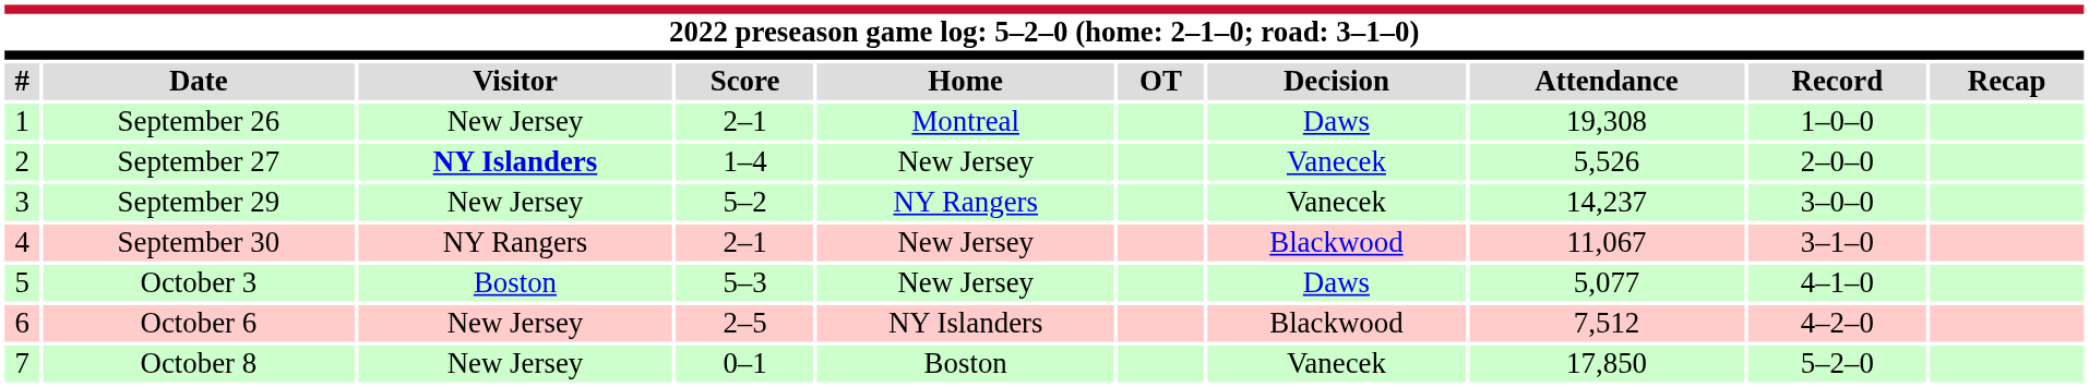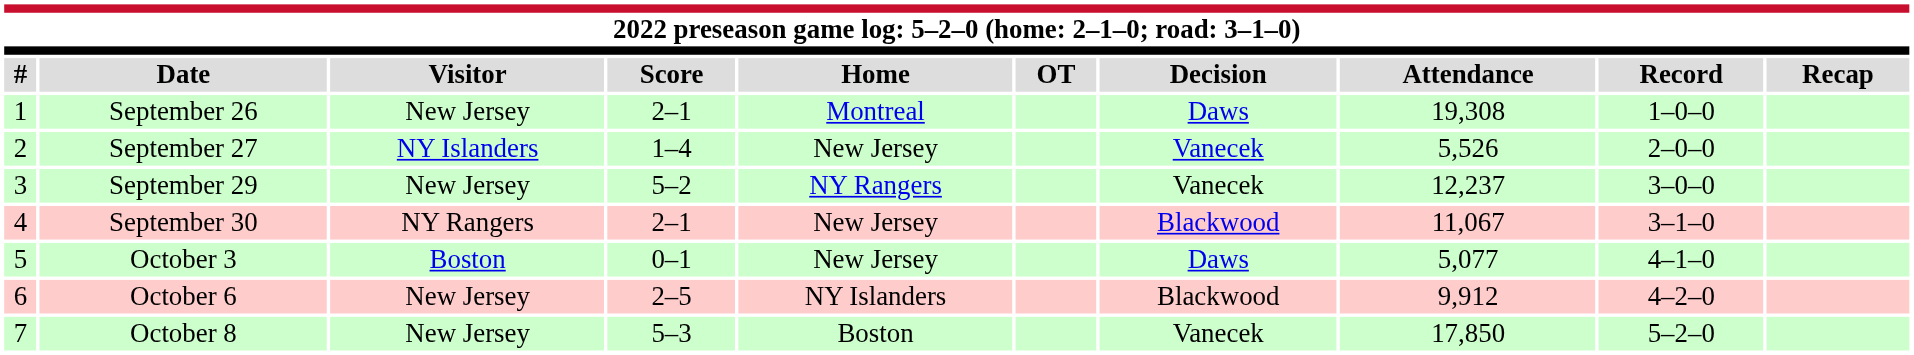September 27 | Visitor: bold -> normal
September 29 | Attendance: 14,237 -> 12,237
October 3 | Score: 5–3 -> 0–1
October 6 | Attendance: 7,512 -> 9,912
October 8 | Score: 0–1 -> 5–3
